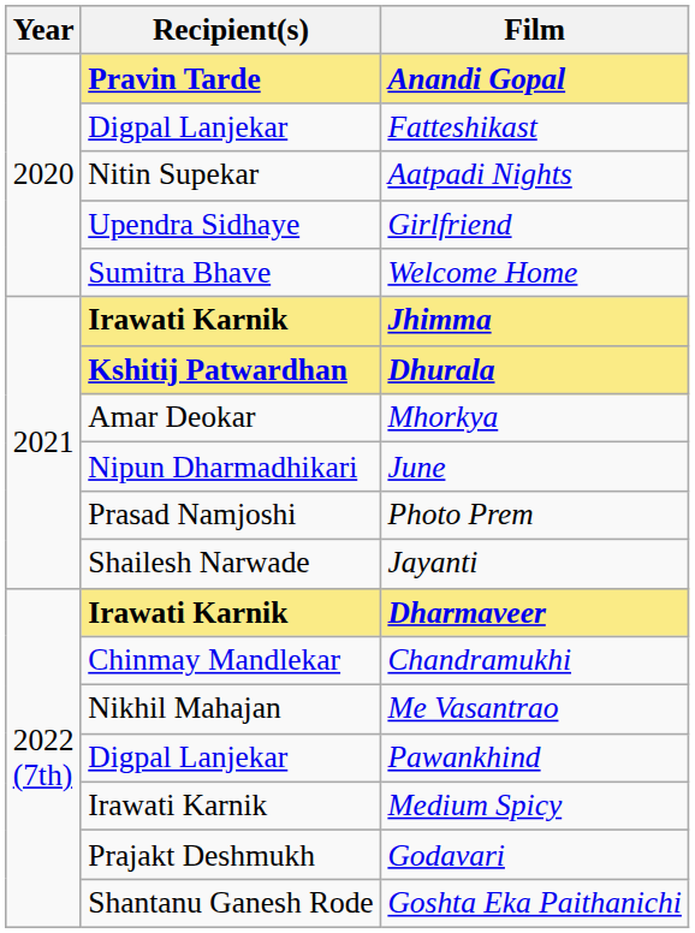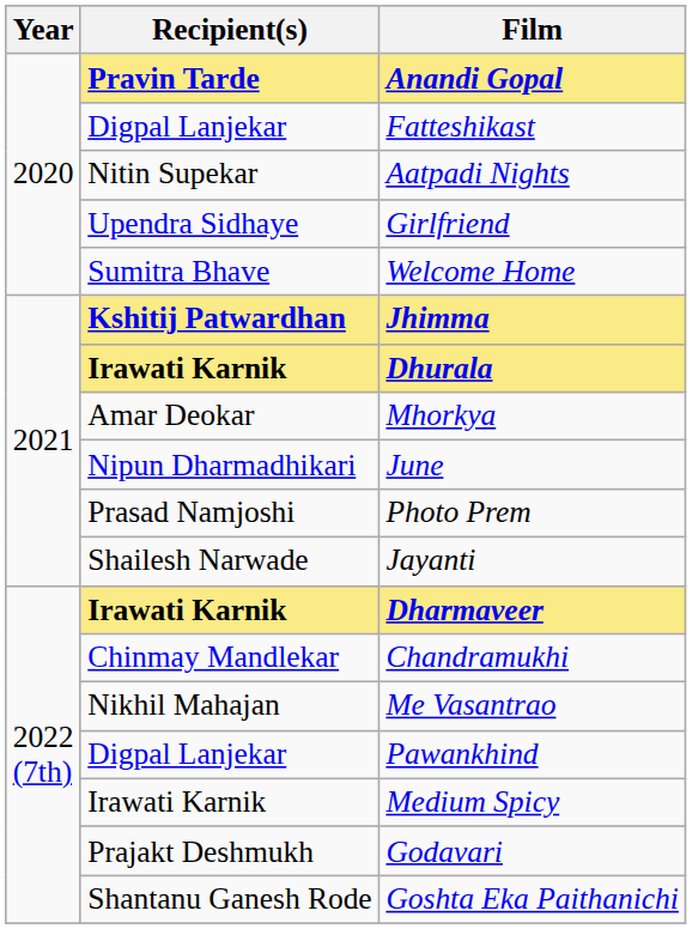Jhimma | Recipient(s): Irawati Karnik -> Kshitij Patwardhan
Dhurala | Recipient(s): Kshitij Patwardhan -> Irawati Karnik
